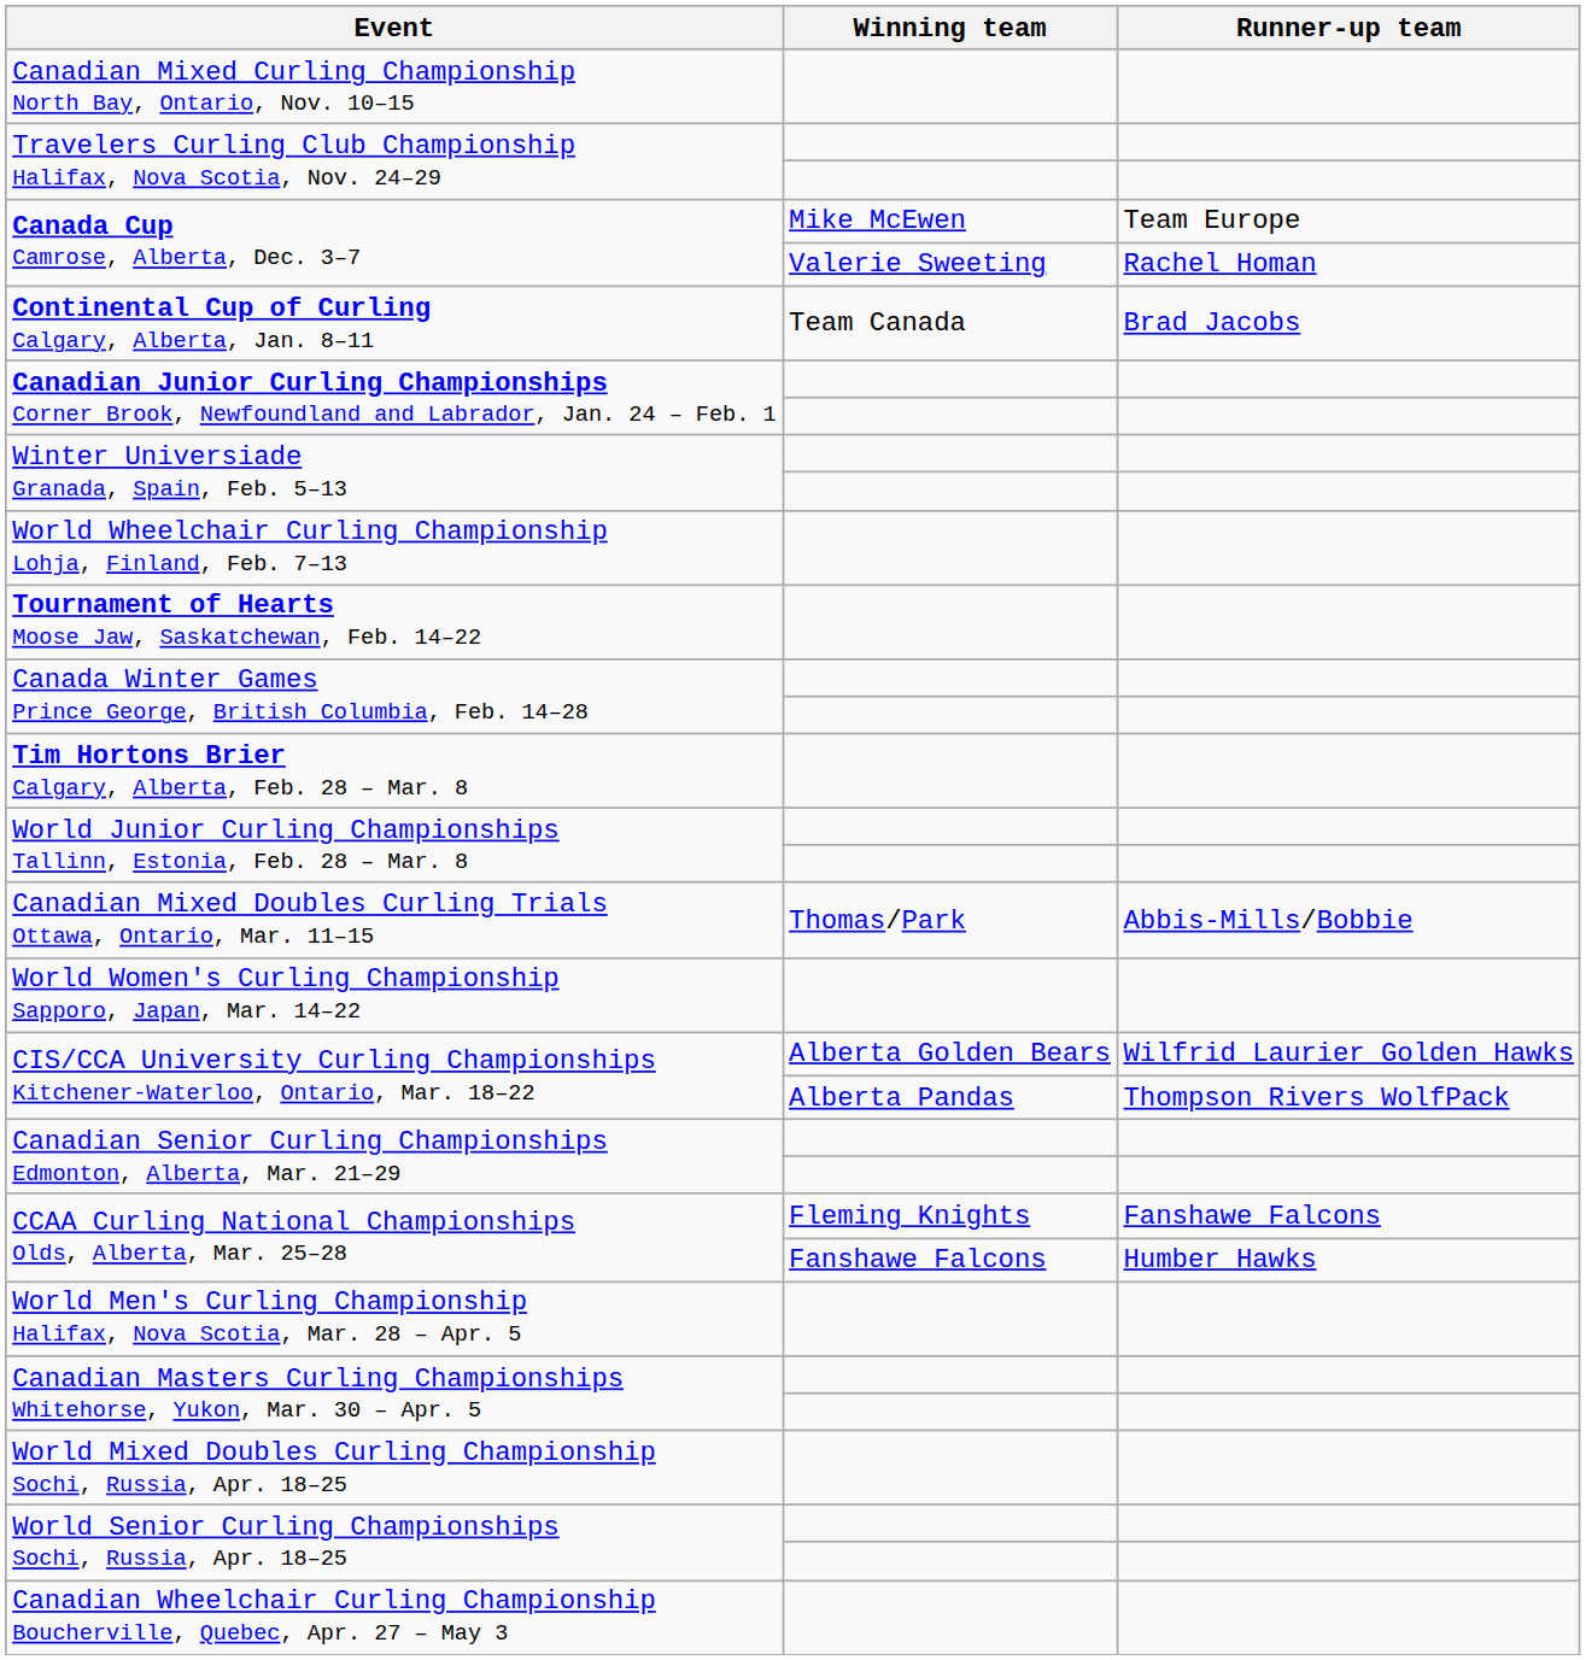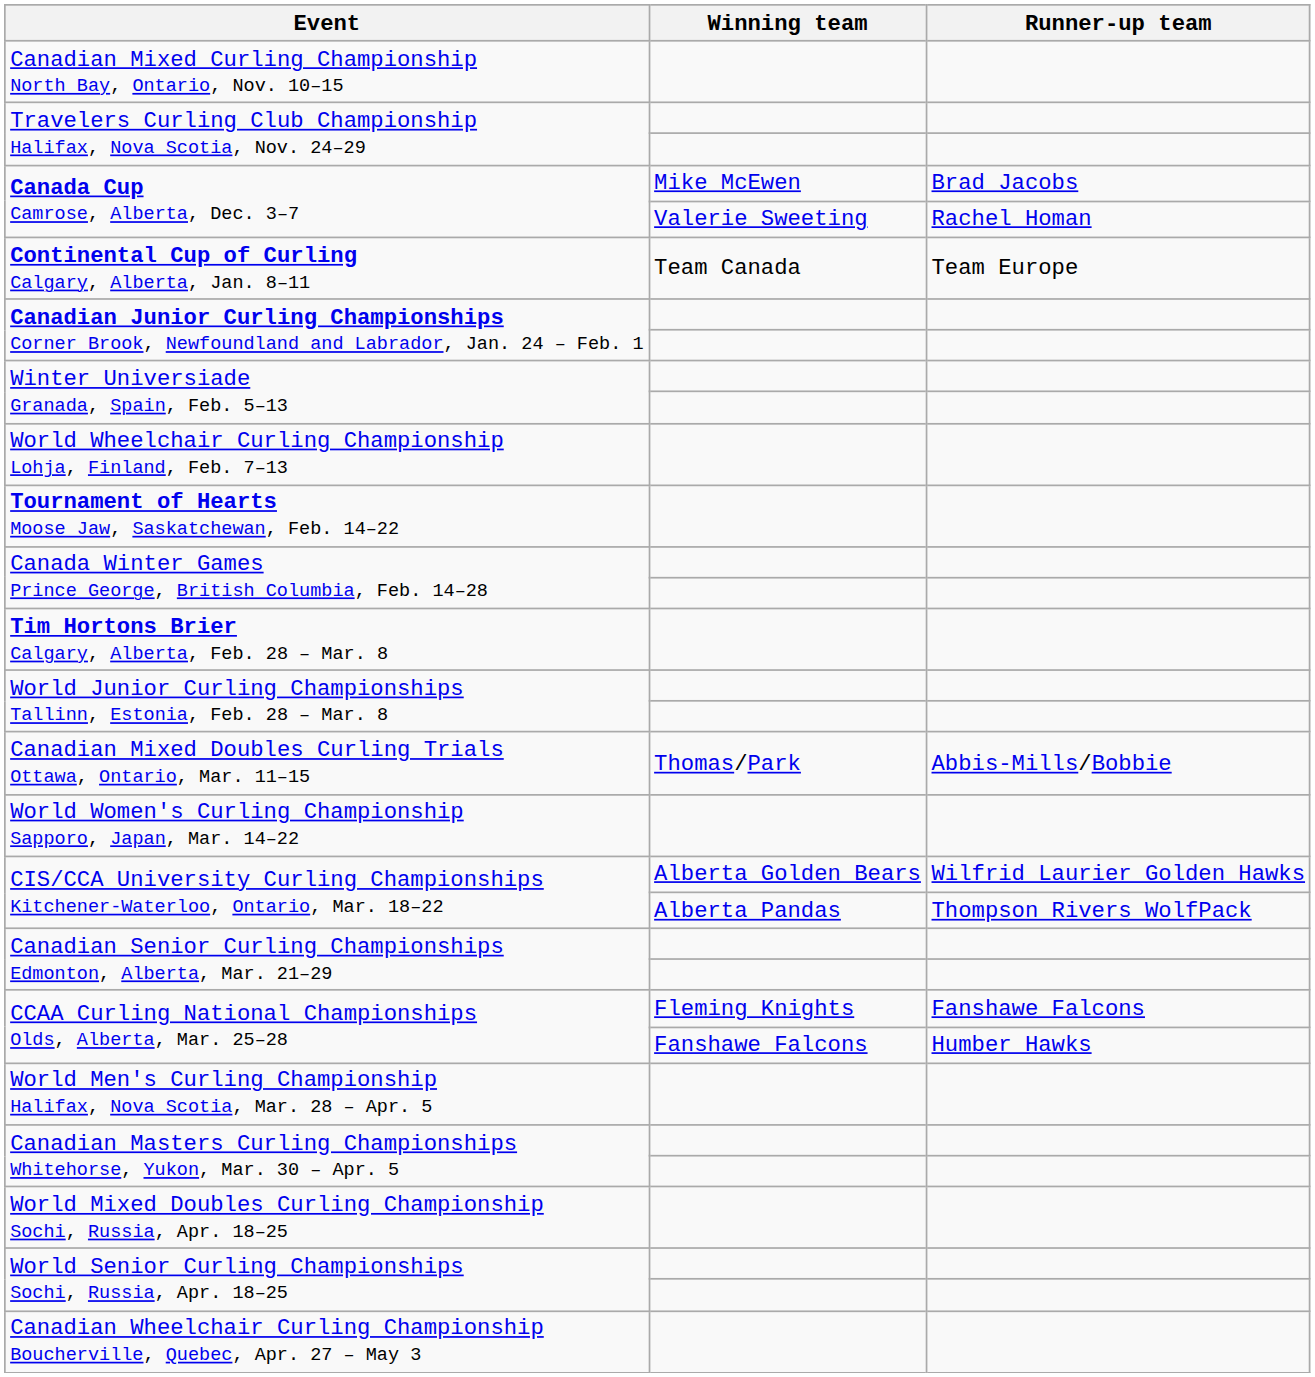Canada Cup Camrose, Alberta, Dec. 3–7 / Mike McEwen | Runner-up team: Team Europe -> Brad Jacobs
Continental Cup of Curling Calgary, Alberta, Jan. 8–11 | Runner-up team: Brad Jacobs -> Team Europe
